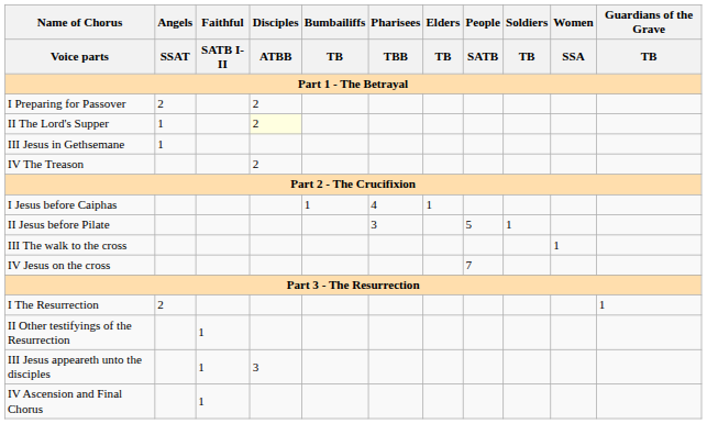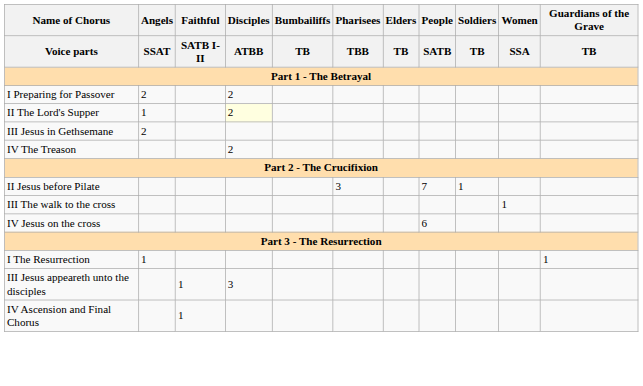III Jesus in Gethsemane | Angels / SSAT: 1 -> 2
- row: I Jesus before Caiphas | 1 | 4 | 1
II Jesus before Pilate | People / SATB: 5 -> 7
IV Jesus on the cross | People / SATB: 7 -> 6
I The Resurrection | Angels / SSAT: 2 -> 1
- row: II Other testifyings of the Resurrection | 1
